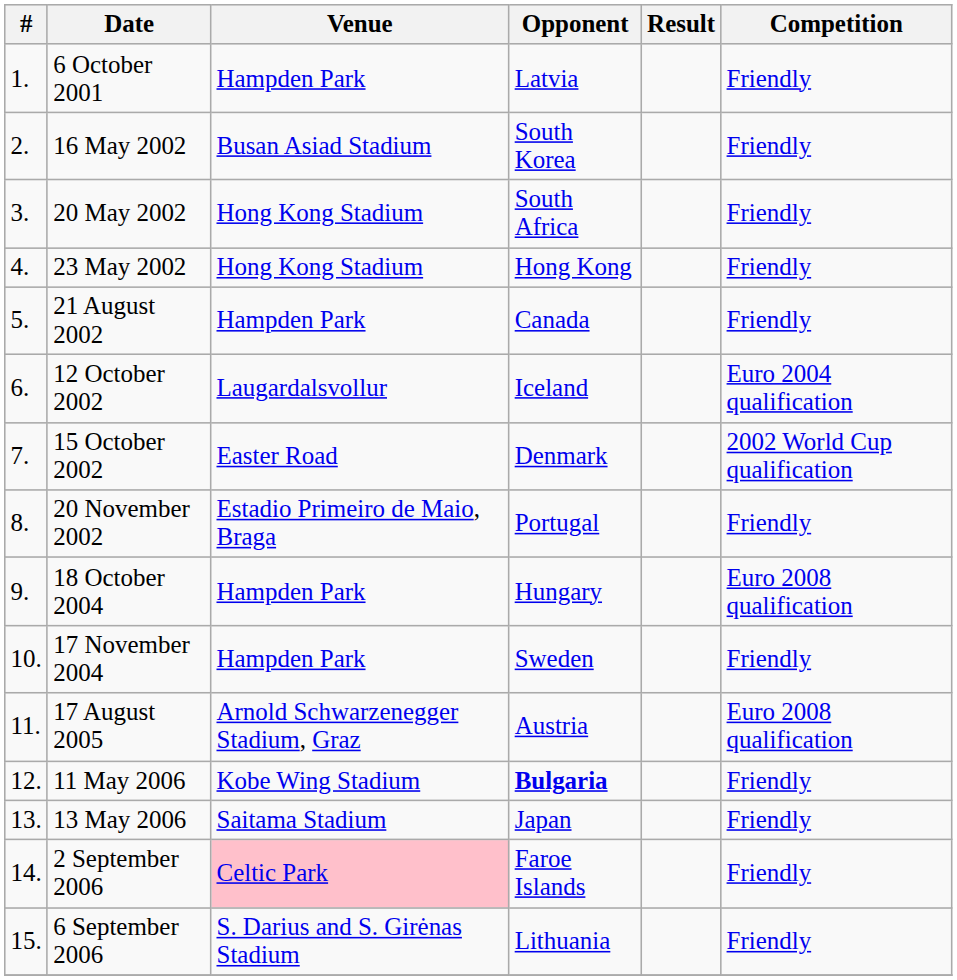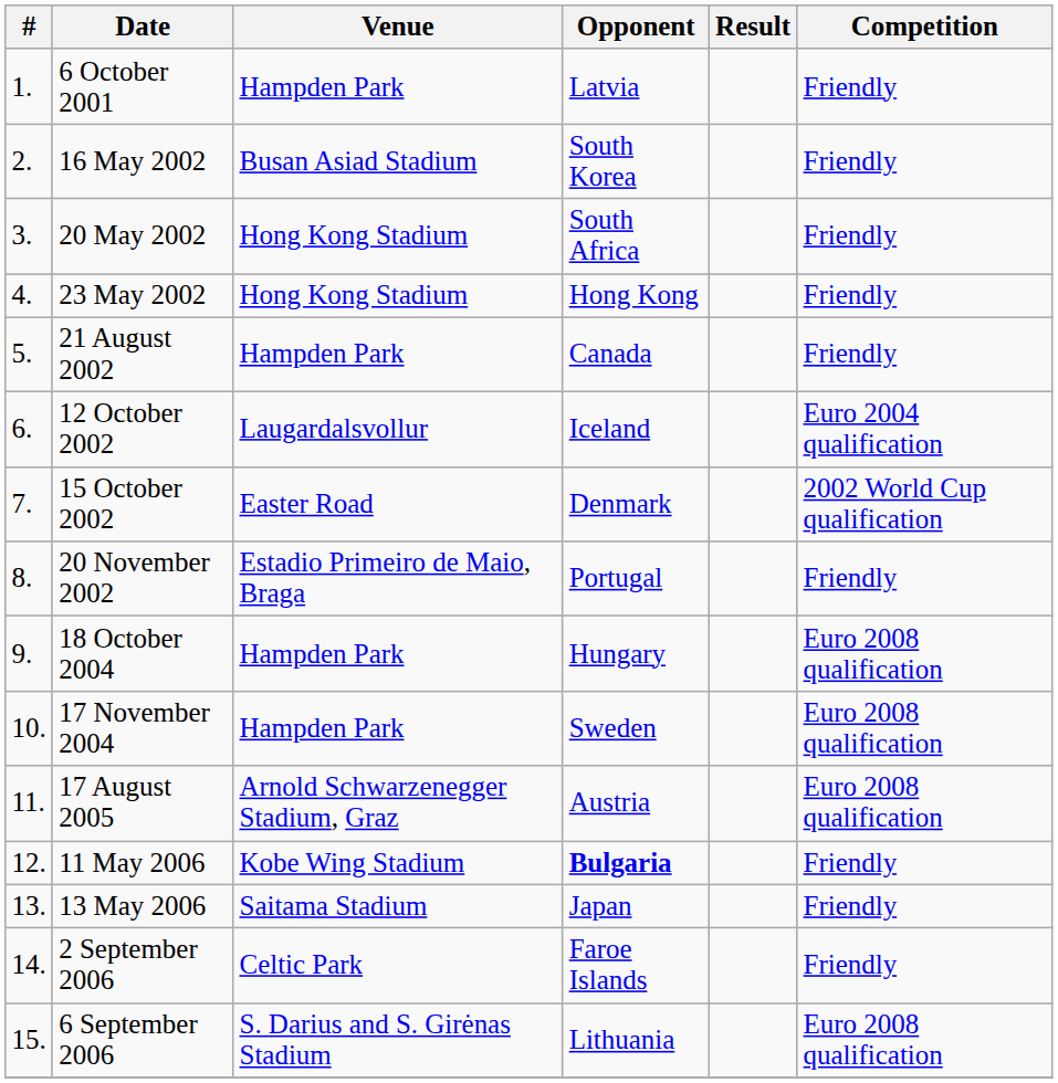17 November 2004 | Competition: Friendly -> Euro 2008 qualification
2 September 2006 | Venue: pink background -> no background
6 September 2006 | Competition: Friendly -> Euro 2008 qualification
